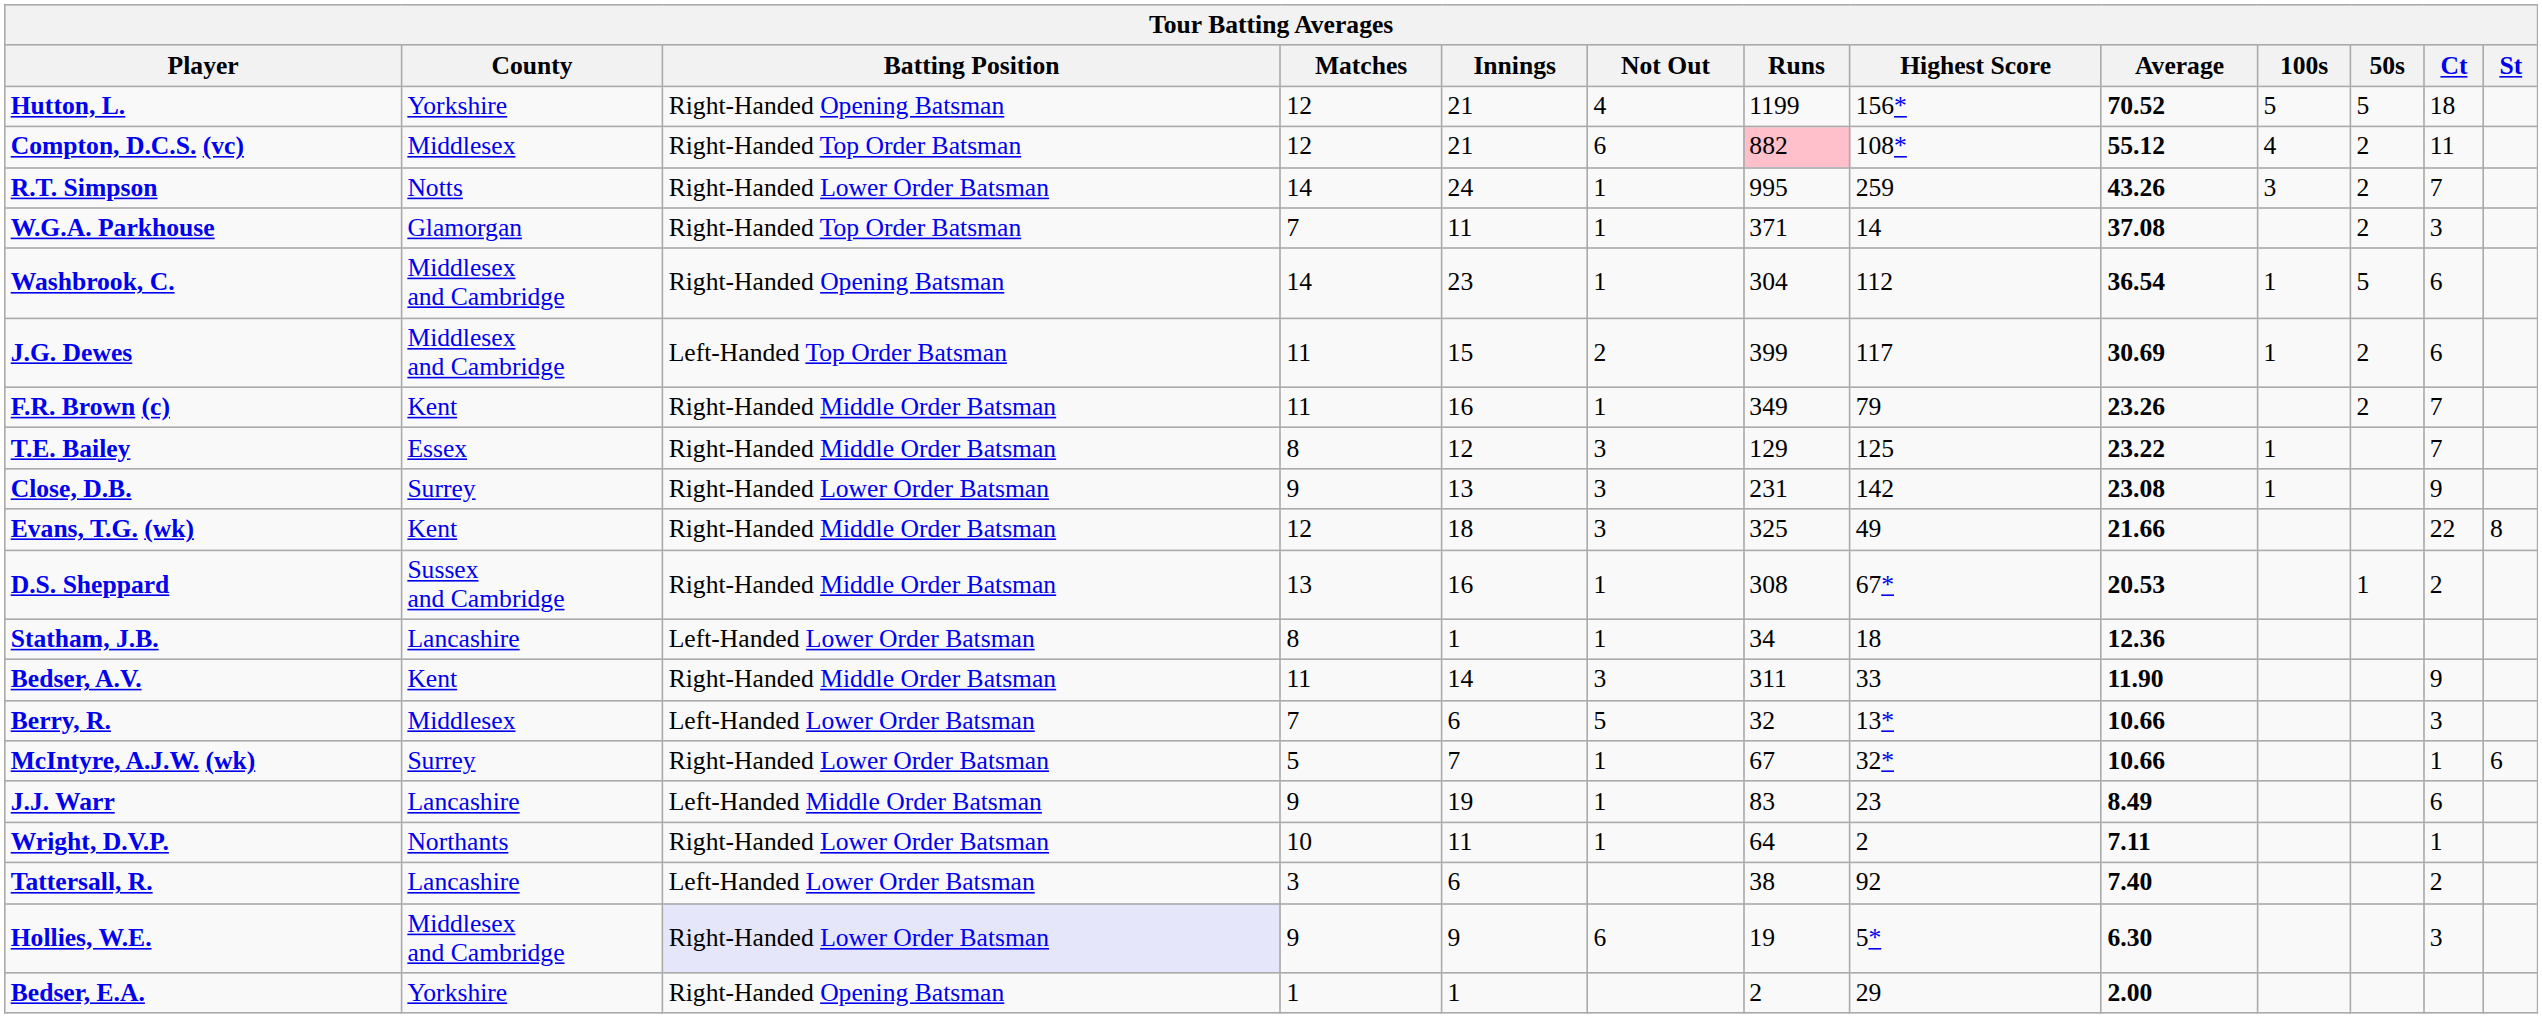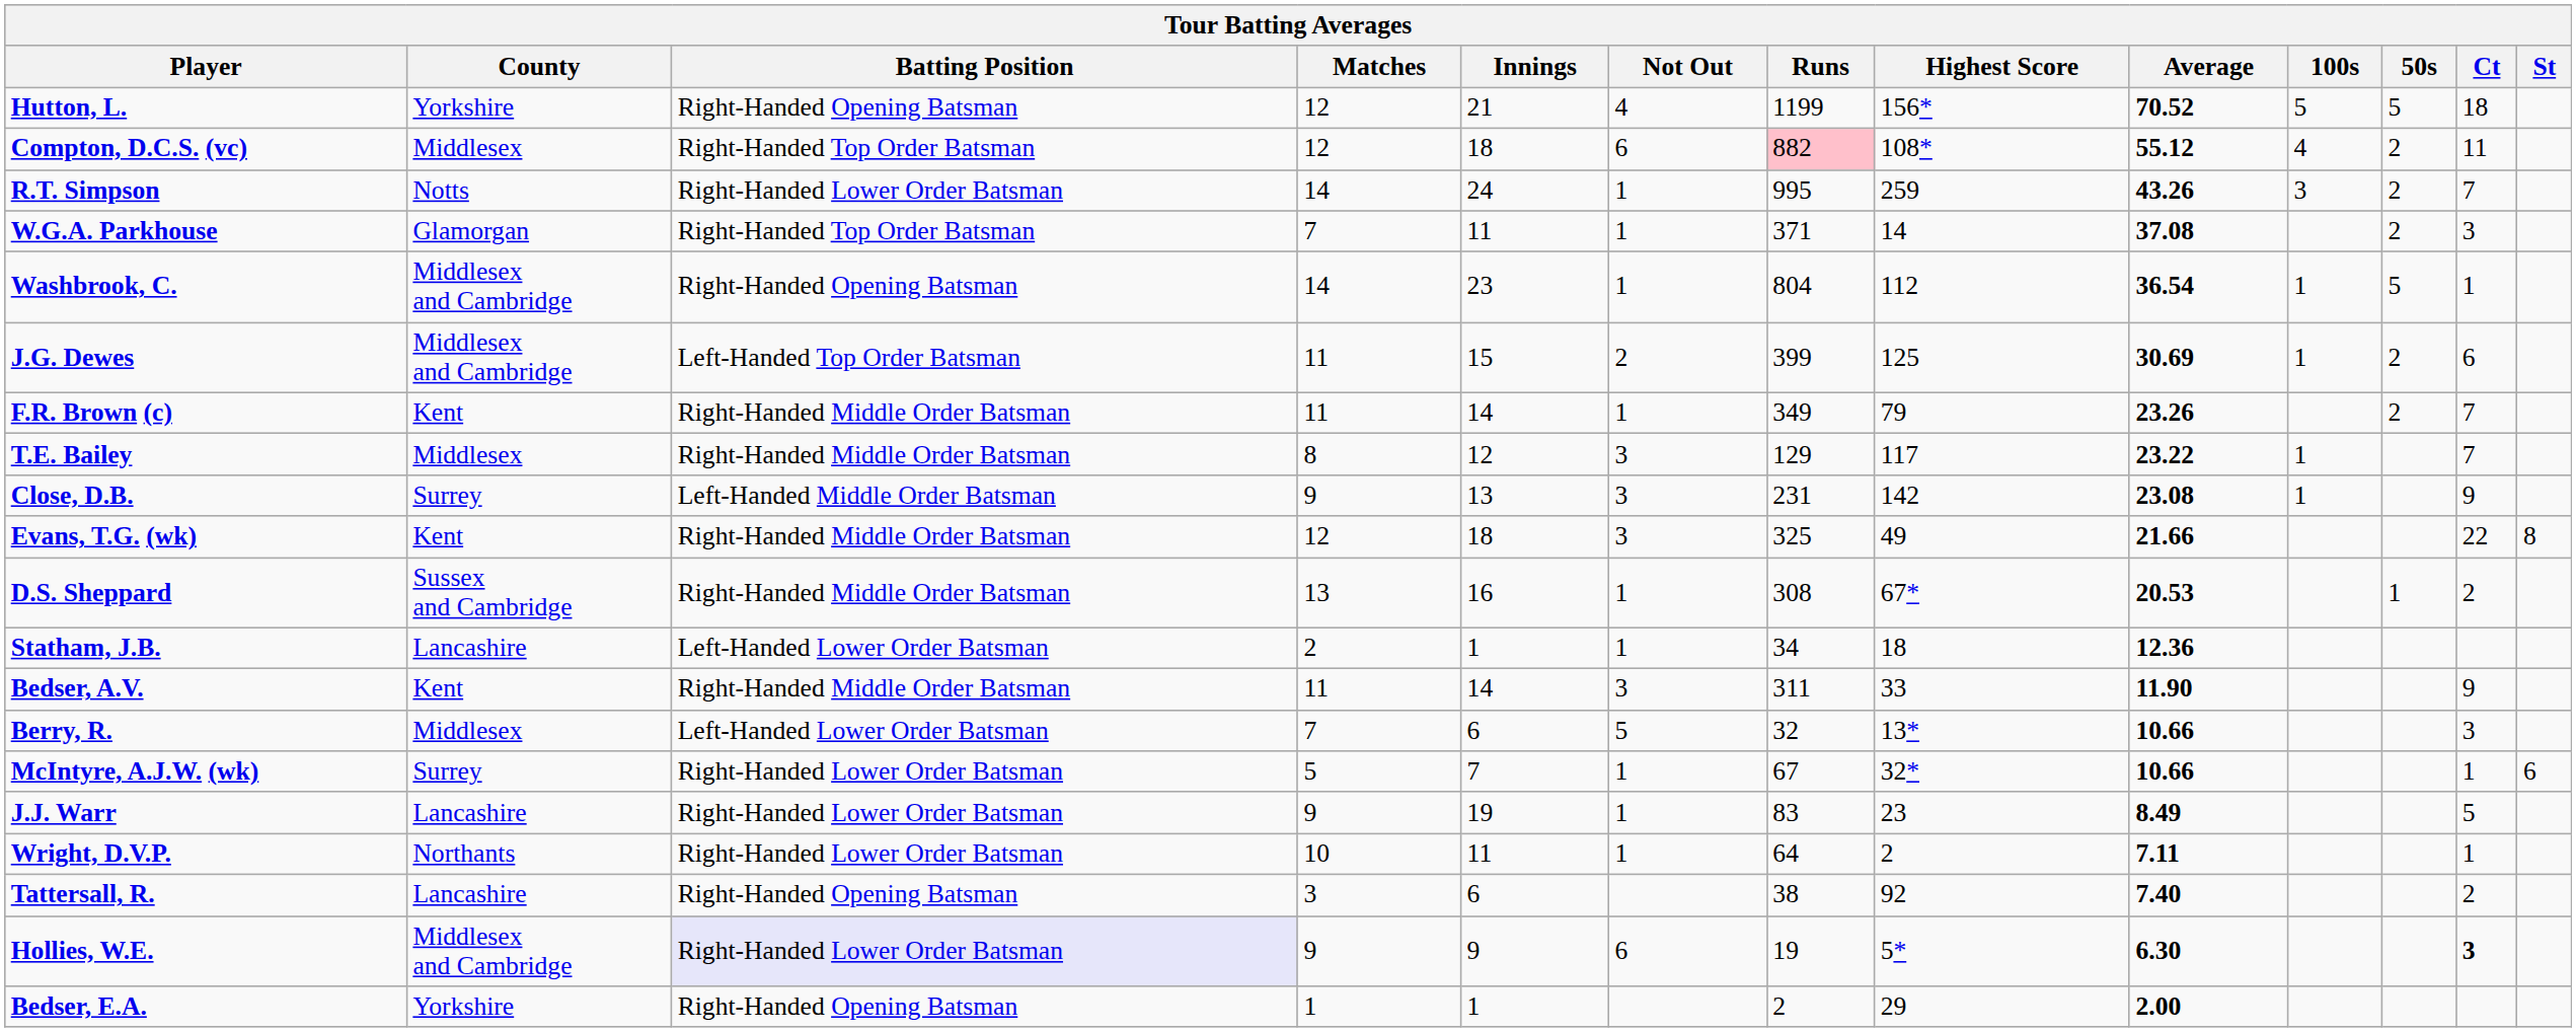Compton, D.C.S. (vc) | Innings: 21 -> 18
Washbrook, C. | Runs: 304 -> 804
Washbrook, C. | Ct: 6 -> 1
J.G. Dewes | Highest Score: 117 -> 125
F.R. Brown (c) | Innings: 16 -> 14
T.E. Bailey | County: Essex -> Middlesex
T.E. Bailey | Highest Score: 125 -> 117
Close, D.B. | Batting Position: Right-Handed Lower Order Batsman -> Left-Handed Middle Order Batsman
Statham, J.B. | Matches: 8 -> 2
J.J. Warr | Batting Position: Left-Handed Middle Order Batsman -> Right-Handed Lower Order Batsman
J.J. Warr | Ct: 6 -> 5
Tattersall, R. | Batting Position: Left-Handed Lower Order Batsman -> Right-Handed Opening Batsman
Hollies, W.E. | Ct: normal -> bold
